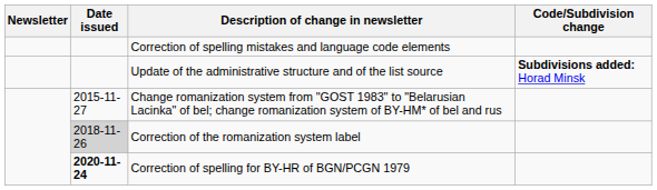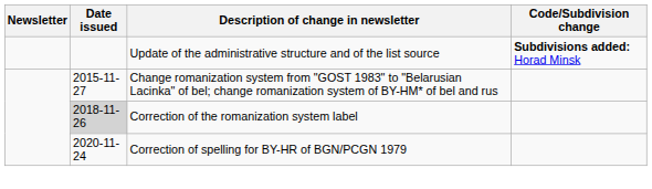- row: Correction of spelling mistakes and language code elements
Correction of spelling for BY-HR of BGN/PCGN 1979 | Date issued: bold -> normal
